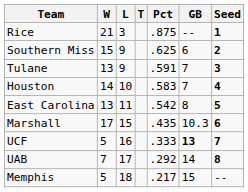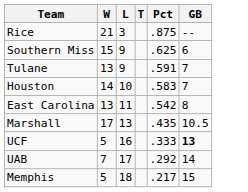- column: Seed | 1 | 2 | 3 | 4 | 5 | 6 | 7 | 8 | --
Marshall | L: 15 -> 13
Marshall | GB: 10.3 -> 10.5
